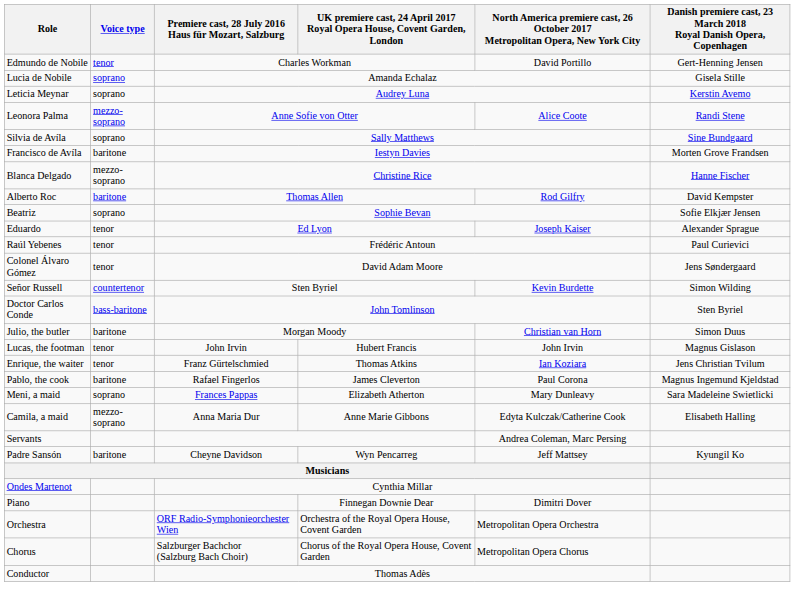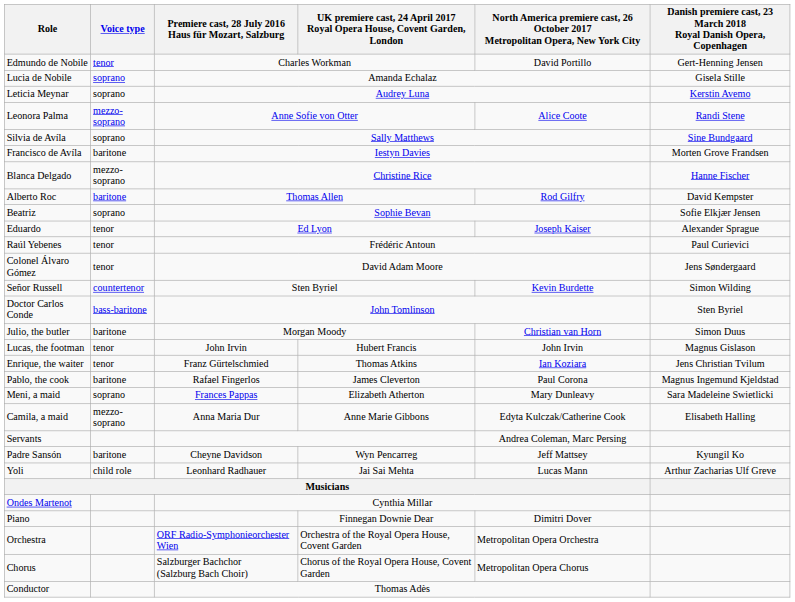+ row: Yoli | child role | Leonhard Radhauer | Jai Sai Mehta | Lucas Mann | Arthur Zacharias Ulf Greve
